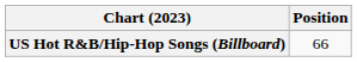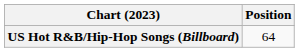US Hot R&B/Hip-Hop Songs (Billboard) | Position: 66 -> 64
